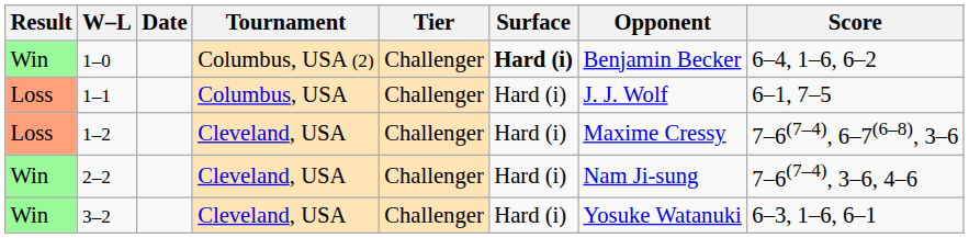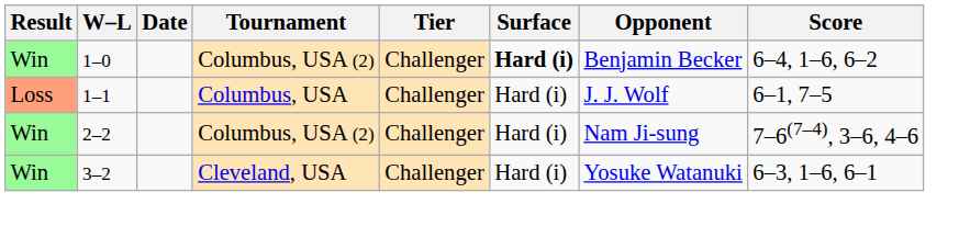- row: Loss | 1–2 | Cleveland, USA | Challenger | Hard (i) | Maxime Cressy | 7–6(7–4), 6–7(6–8), 3–6
2–2 | Tournament: Cleveland, USA -> Columbus, USA (2)
